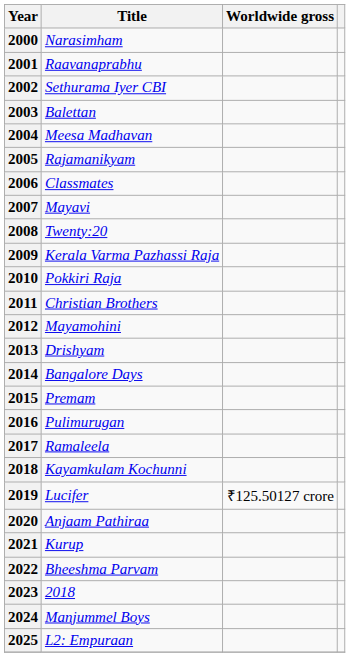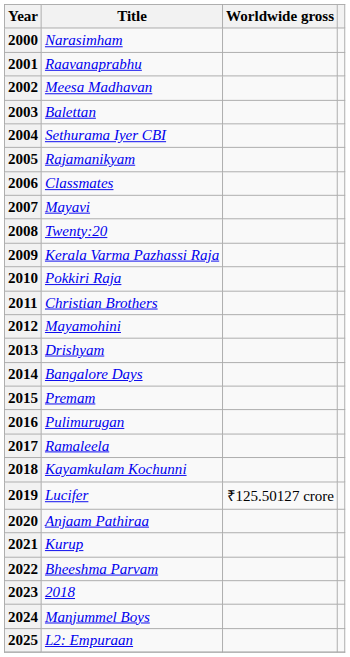2002 | Title: Sethurama Iyer CBI -> Meesa Madhavan
2004 | Title: Meesa Madhavan -> Sethurama Iyer CBI
